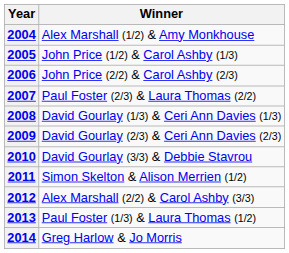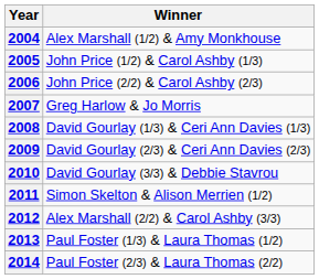2007 | Winner: Paul Foster (2/3) & Laura Thomas (2/2) -> Greg Harlow & Jo Morris
2014 | Winner: Greg Harlow & Jo Morris -> Paul Foster (2/3) & Laura Thomas (2/2)
